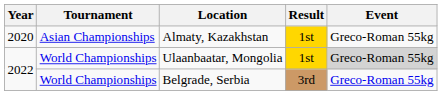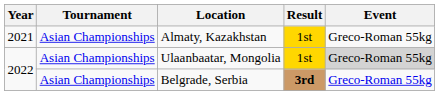Almaty, Kazakhstan | Year: 2020 -> 2021
Ulaanbaatar, Mongolia | Tournament: World Championships -> Asian Championships
Belgrade, Serbia | Tournament: World Championships -> Asian Championships
Belgrade, Serbia | Result: normal -> bold
